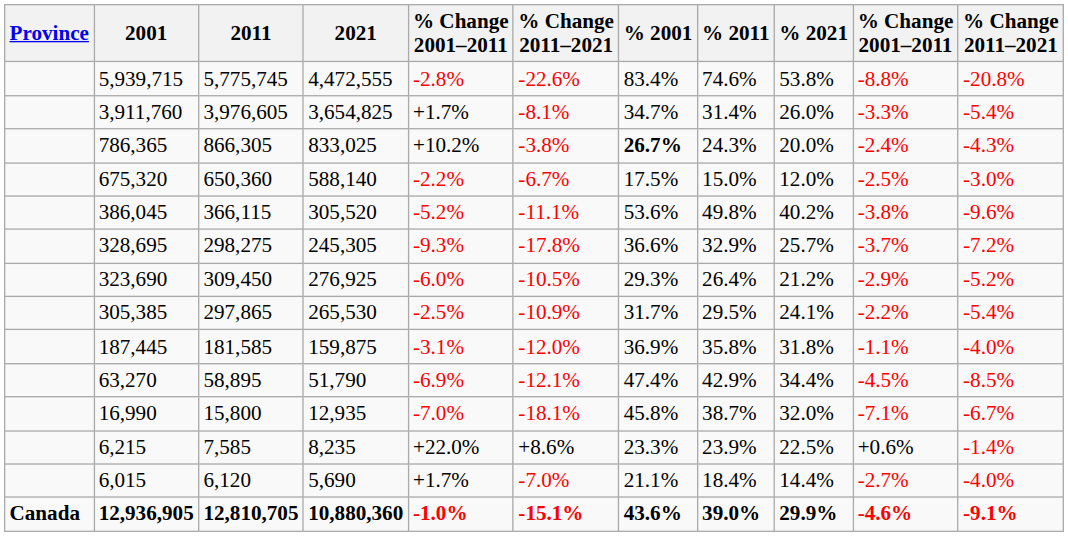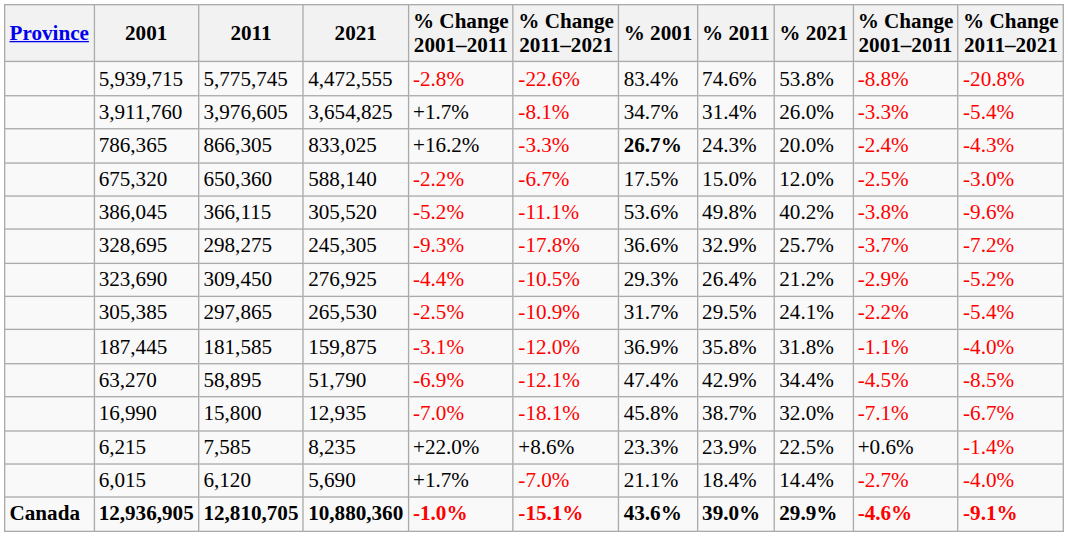786,365 | column 5: +10.2% -> +16.2%
786,365 | column 6: -3.8% -> -3.3%
323,690 | column 5: -6.0% -> -4.4%
